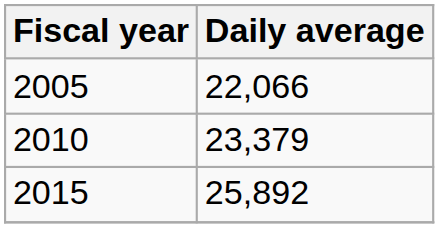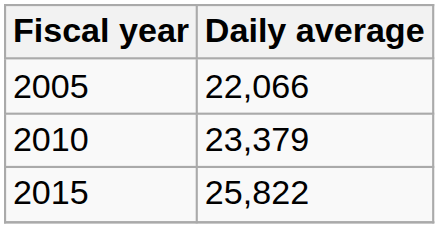2015 | Daily average: 25,892 -> 25,822
